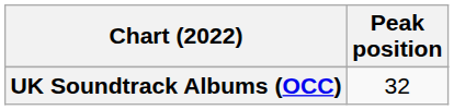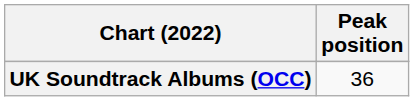UK Soundtrack Albums (OCC) | Peak position: 32 -> 36
